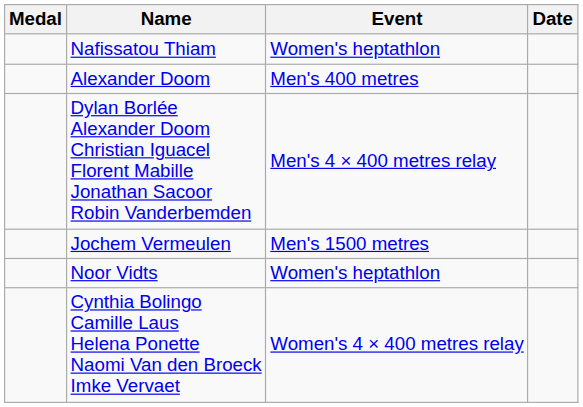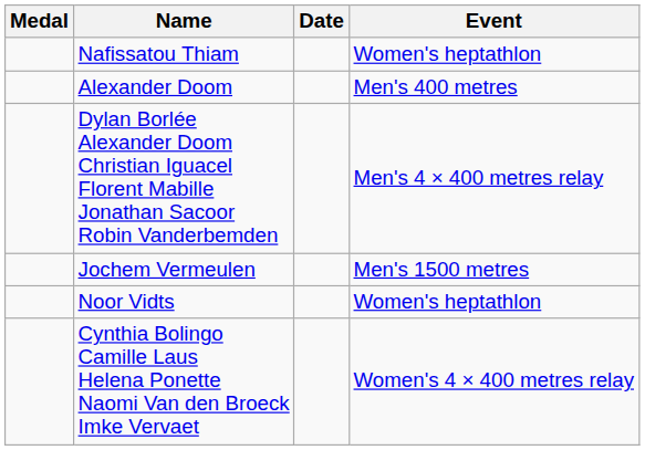columns swapped: Event <-> Date
